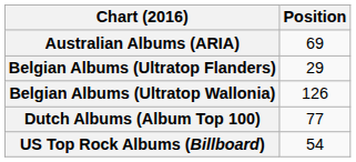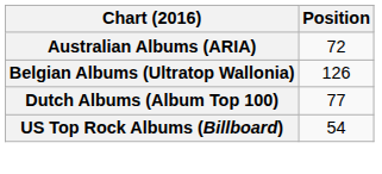Australian Albums (ARIA) | Position: 69 -> 72
- row: Belgian Albums (Ultratop Flanders) | 29
